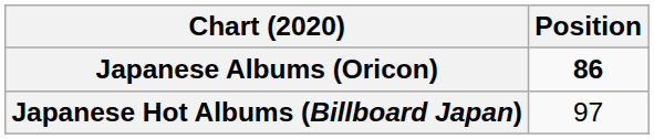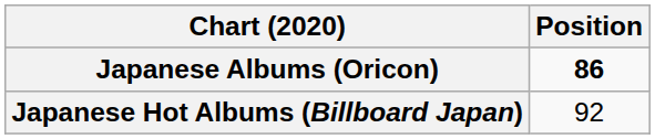Japanese Hot Albums (Billboard Japan) | Position: 97 -> 92
